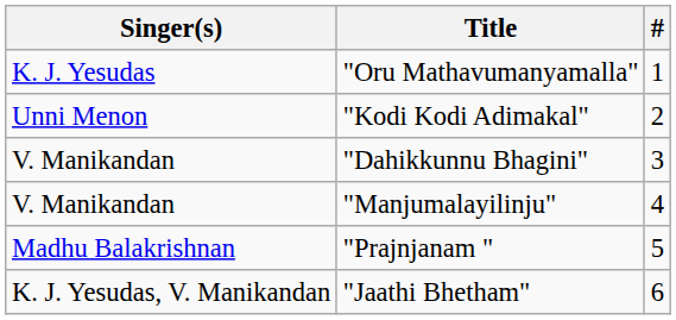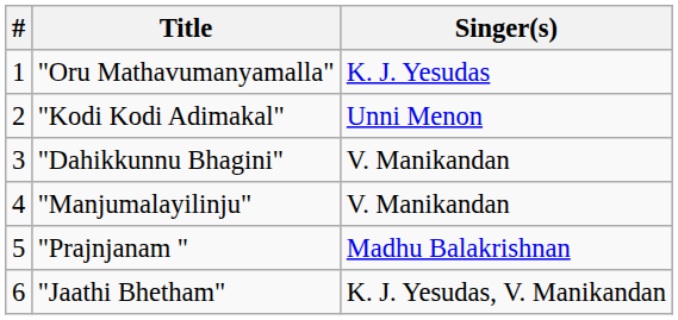columns swapped: # <-> Singer(s)
